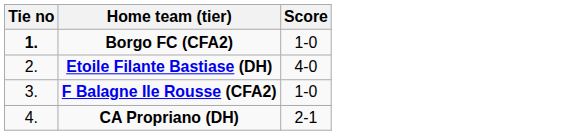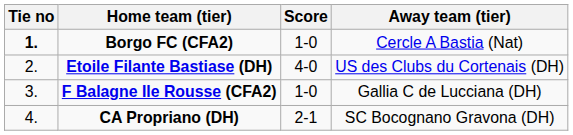+ column: Away team (tier) | Cercle A Bastia (Nat) | US des Clubs du Cortenais (DH) | Gallia C de Lucciana (DH) | SC Bocognano Gravona (DH)
